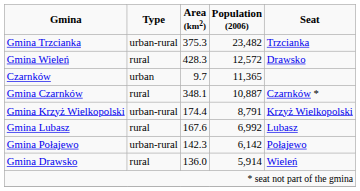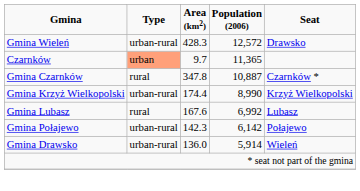- row: Gmina Trzcianka | urban-rural | 375.3 | 23,482 | Trzcianka
Gmina Wieleń | Type: rural -> urban-rural
Czarnków | Type: no background -> lightsalmon background
Gmina Czarnków | Area (km2): 348.1 -> 347.8
Gmina Krzyż Wielkopolski | Population (2006): 8,791 -> 8,990
Gmina Drawsko | Type: rural -> urban-rural
